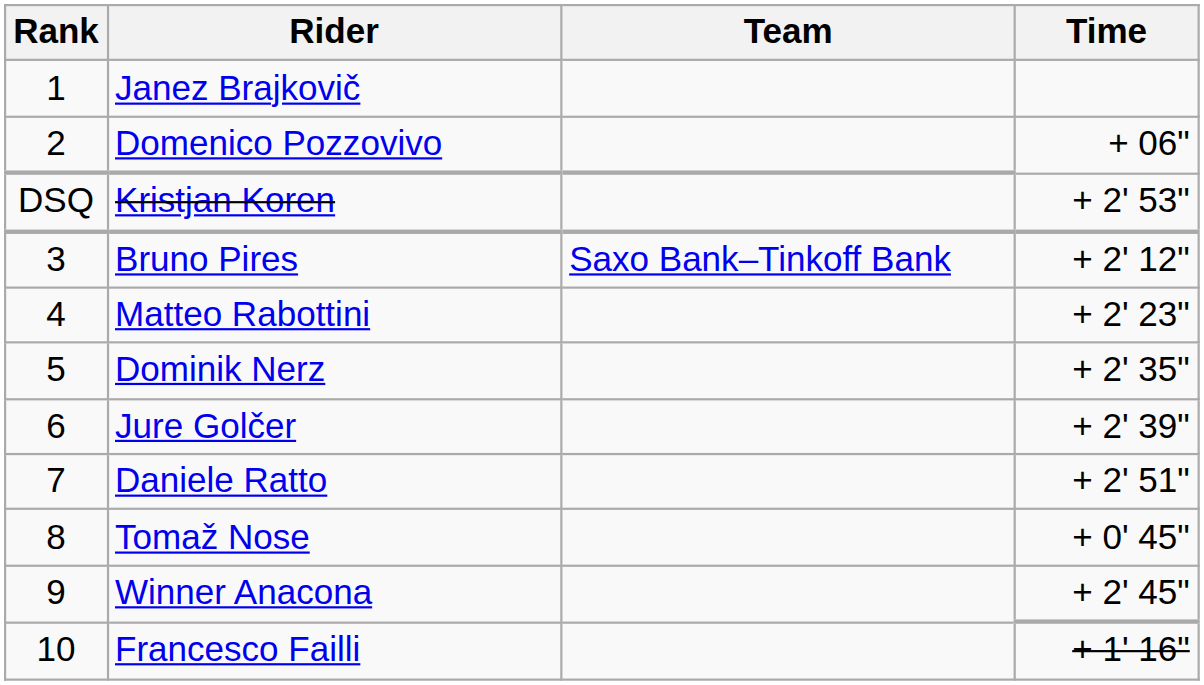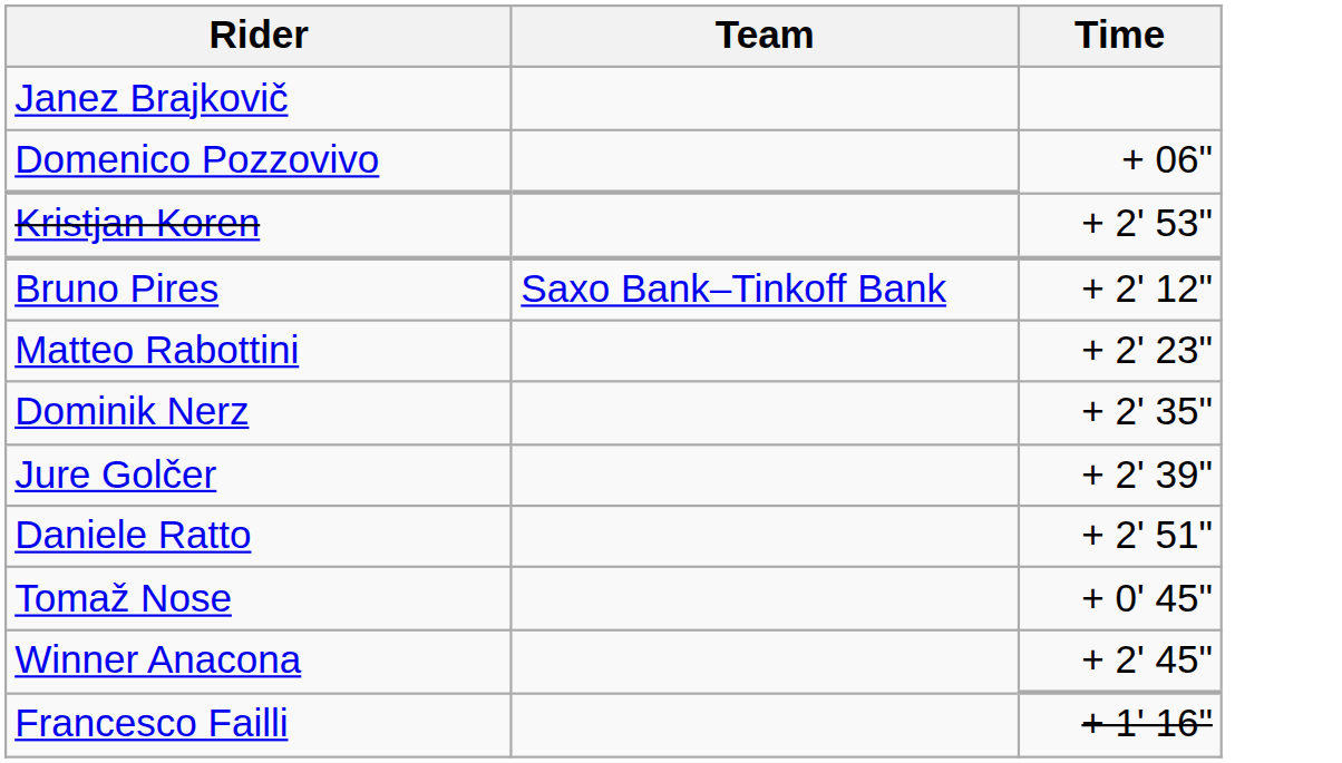- column: Rank | 1 | 2 | DSQ | 3 | 4 | 5 | 6 | 7 | 8 | 9 | 10
